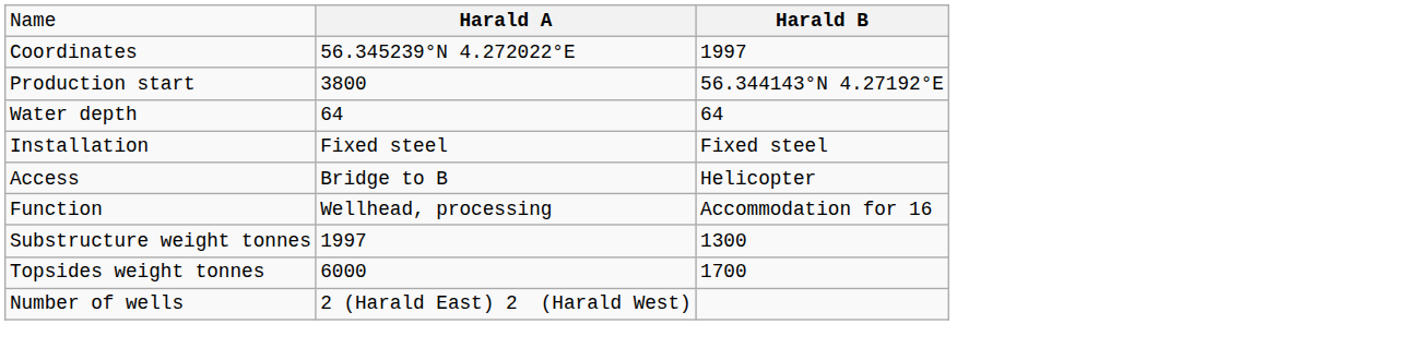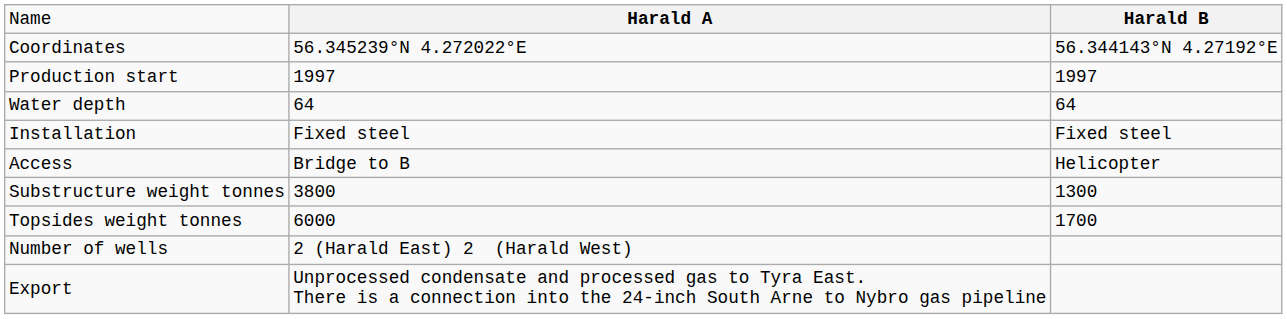Coordinates | column 3: 1997 -> 56.344143°N 4.27192°E
Production start | column 2: 3800 -> 1997
Production start | column 3: 56.344143°N 4.27192°E -> 1997
- row: Function | Wellhead, processing | Accommodation for 16
Substructure weight tonnes | column 2: 1997 -> 3800
+ row: Export | Unprocessed condensate and processed gas to Tyra East. There is a connection into the 24-inch South Arne to Nybro gas pipeline
